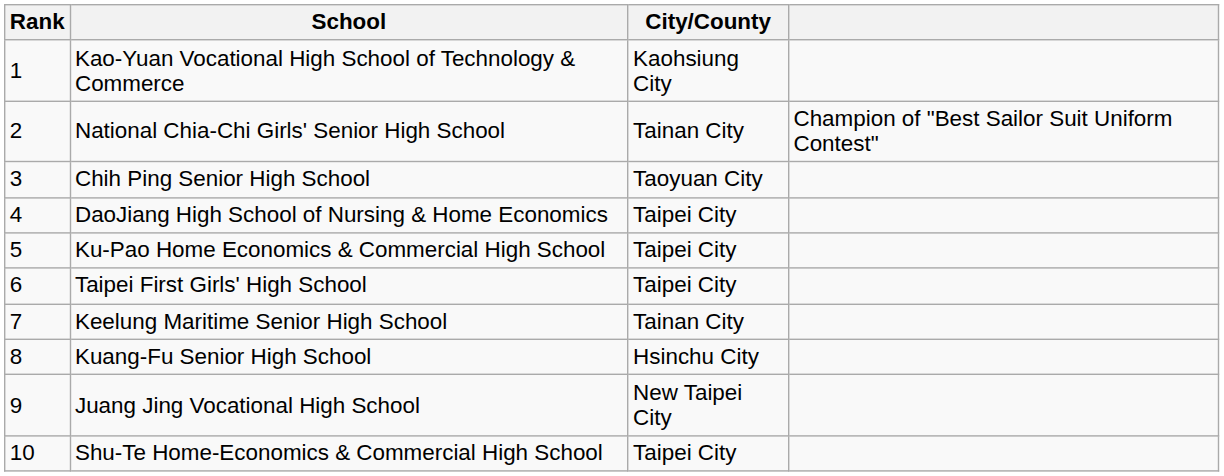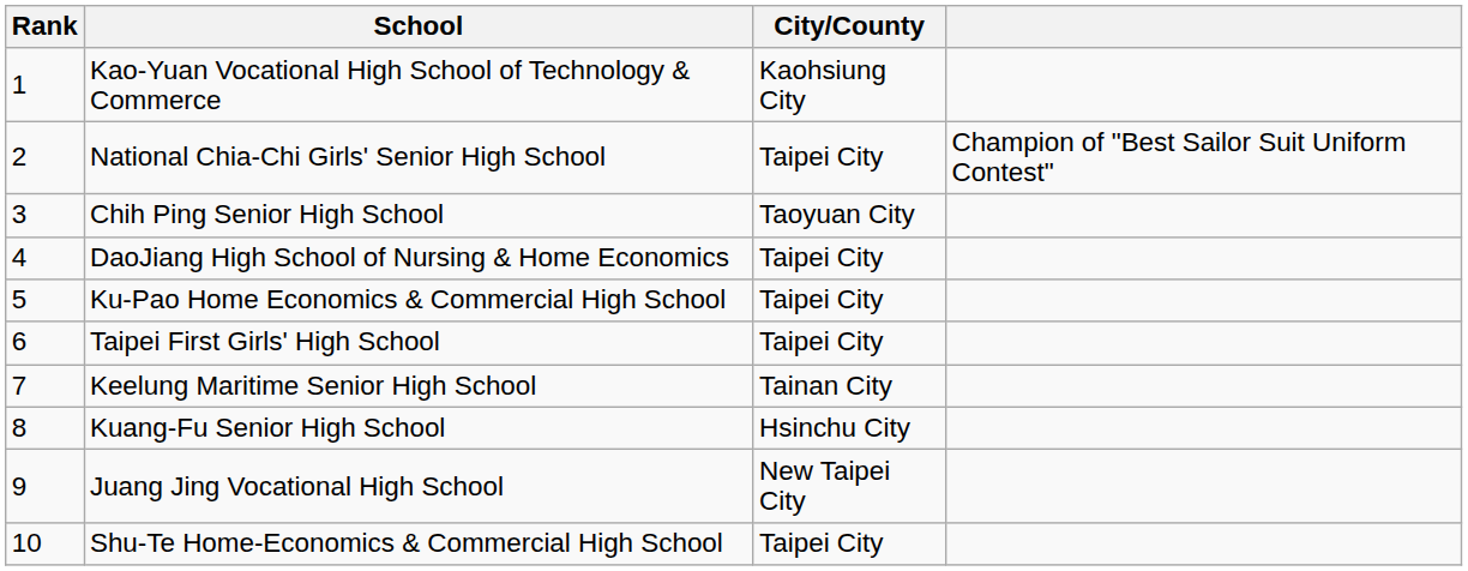National Chia-Chi Girls' Senior High School | City/County: Tainan City -> Taipei City
